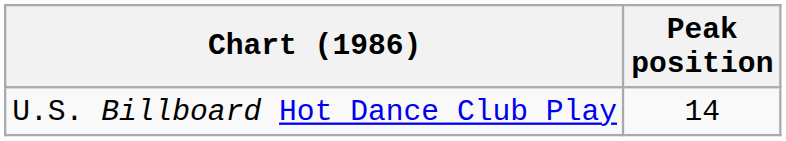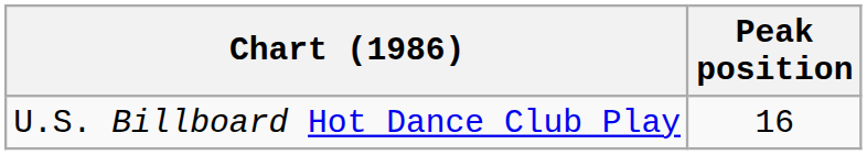U.S. Billboard Hot Dance Club Play | Peak position: 14 -> 16
